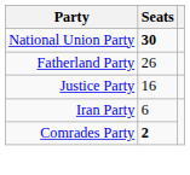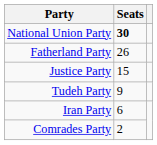Justice Party | Seats: 16 -> 15
+ row: Tudeh Party | 9
Comrades Party | Seats: bold -> normal
